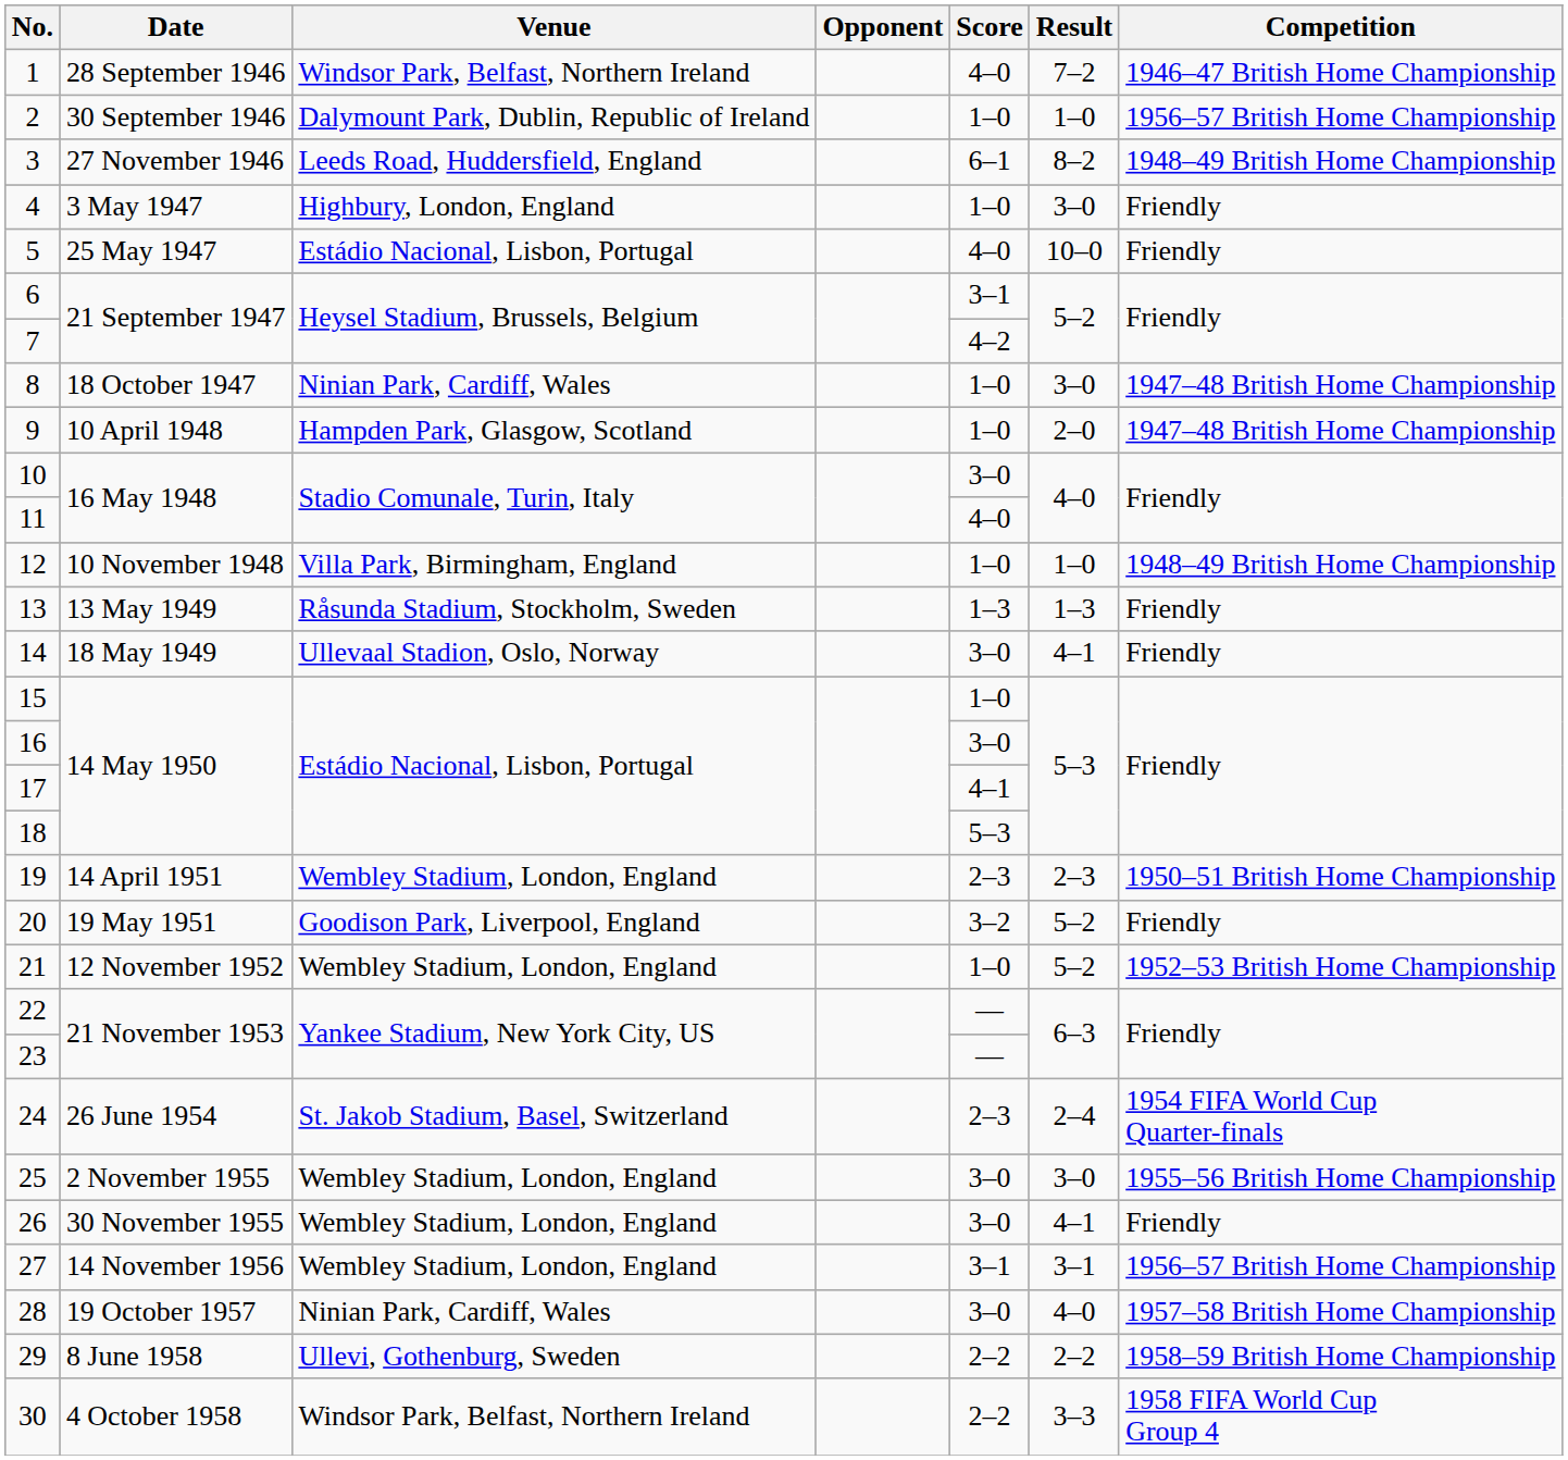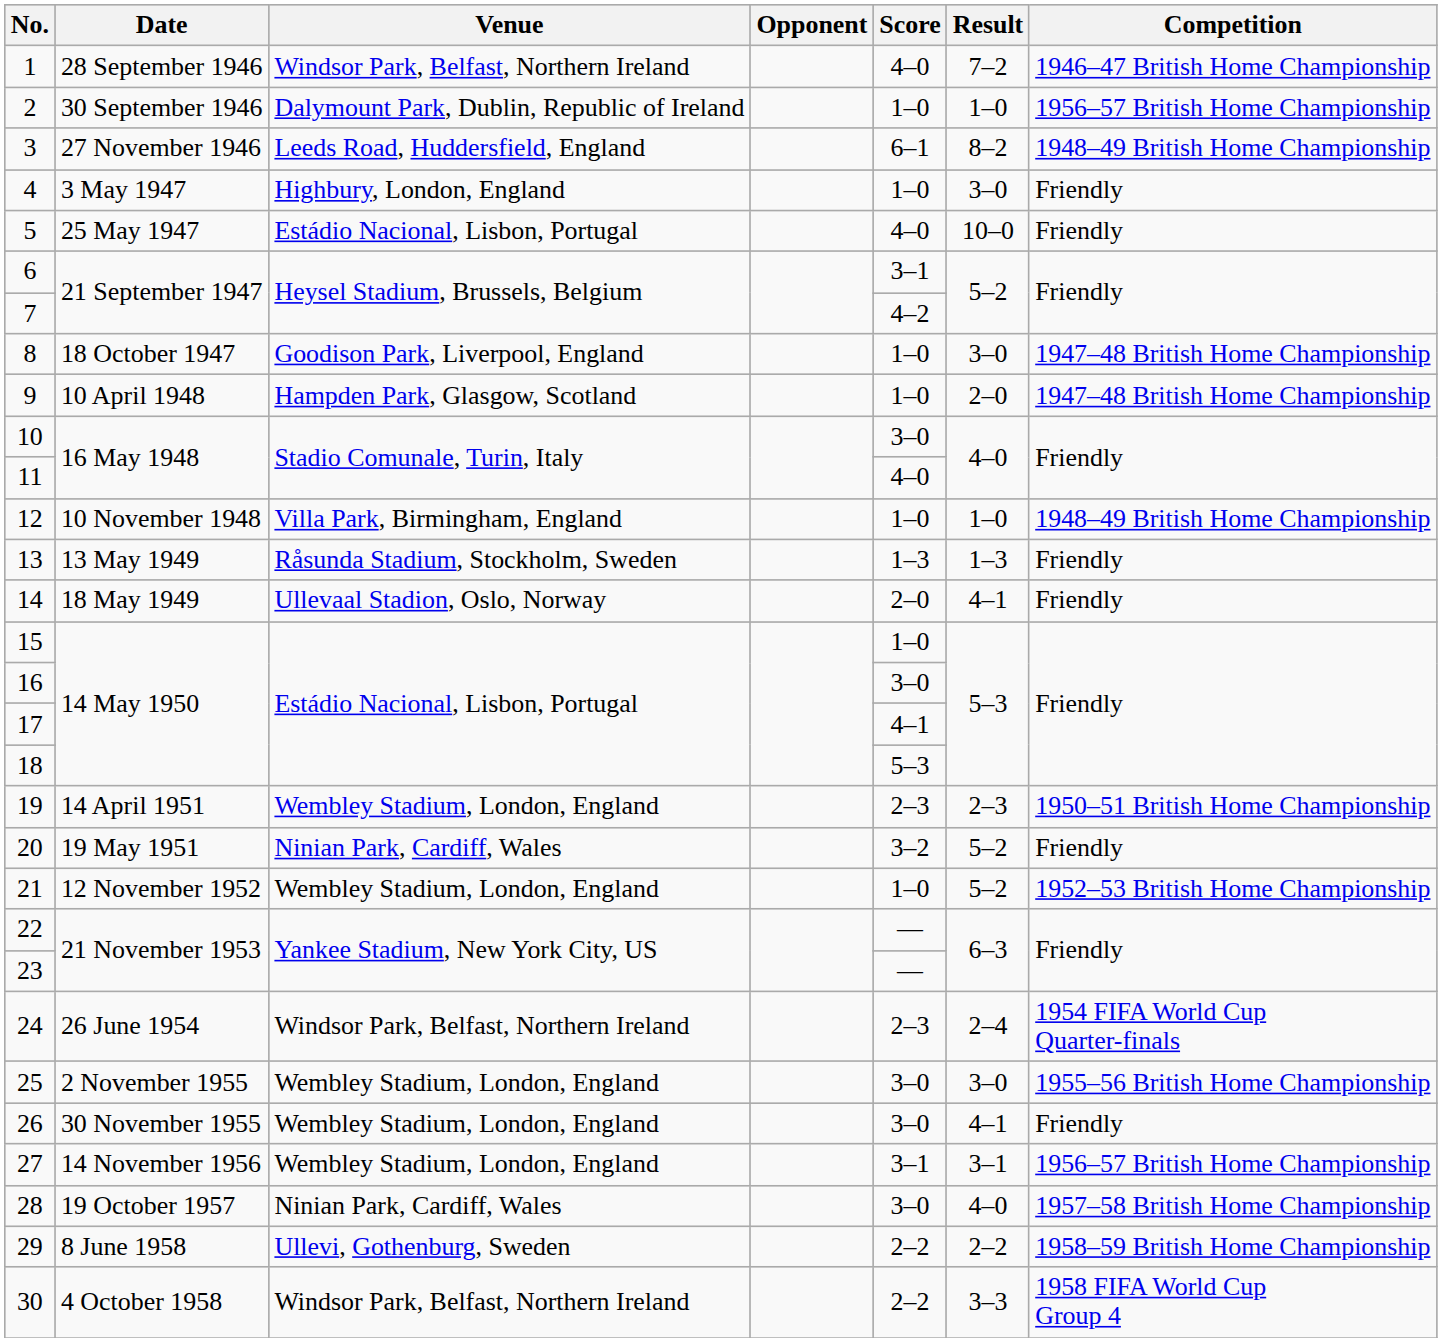8 | Venue: Ninian Park, Cardiff, Wales -> Goodison Park, Liverpool, England
14 | Score: 3–0 -> 2–0
20 | Venue: Goodison Park, Liverpool, England -> Ninian Park, Cardiff, Wales
24 | Venue: St. Jakob Stadium, Basel, Switzerland -> Windsor Park, Belfast, Northern Ireland
